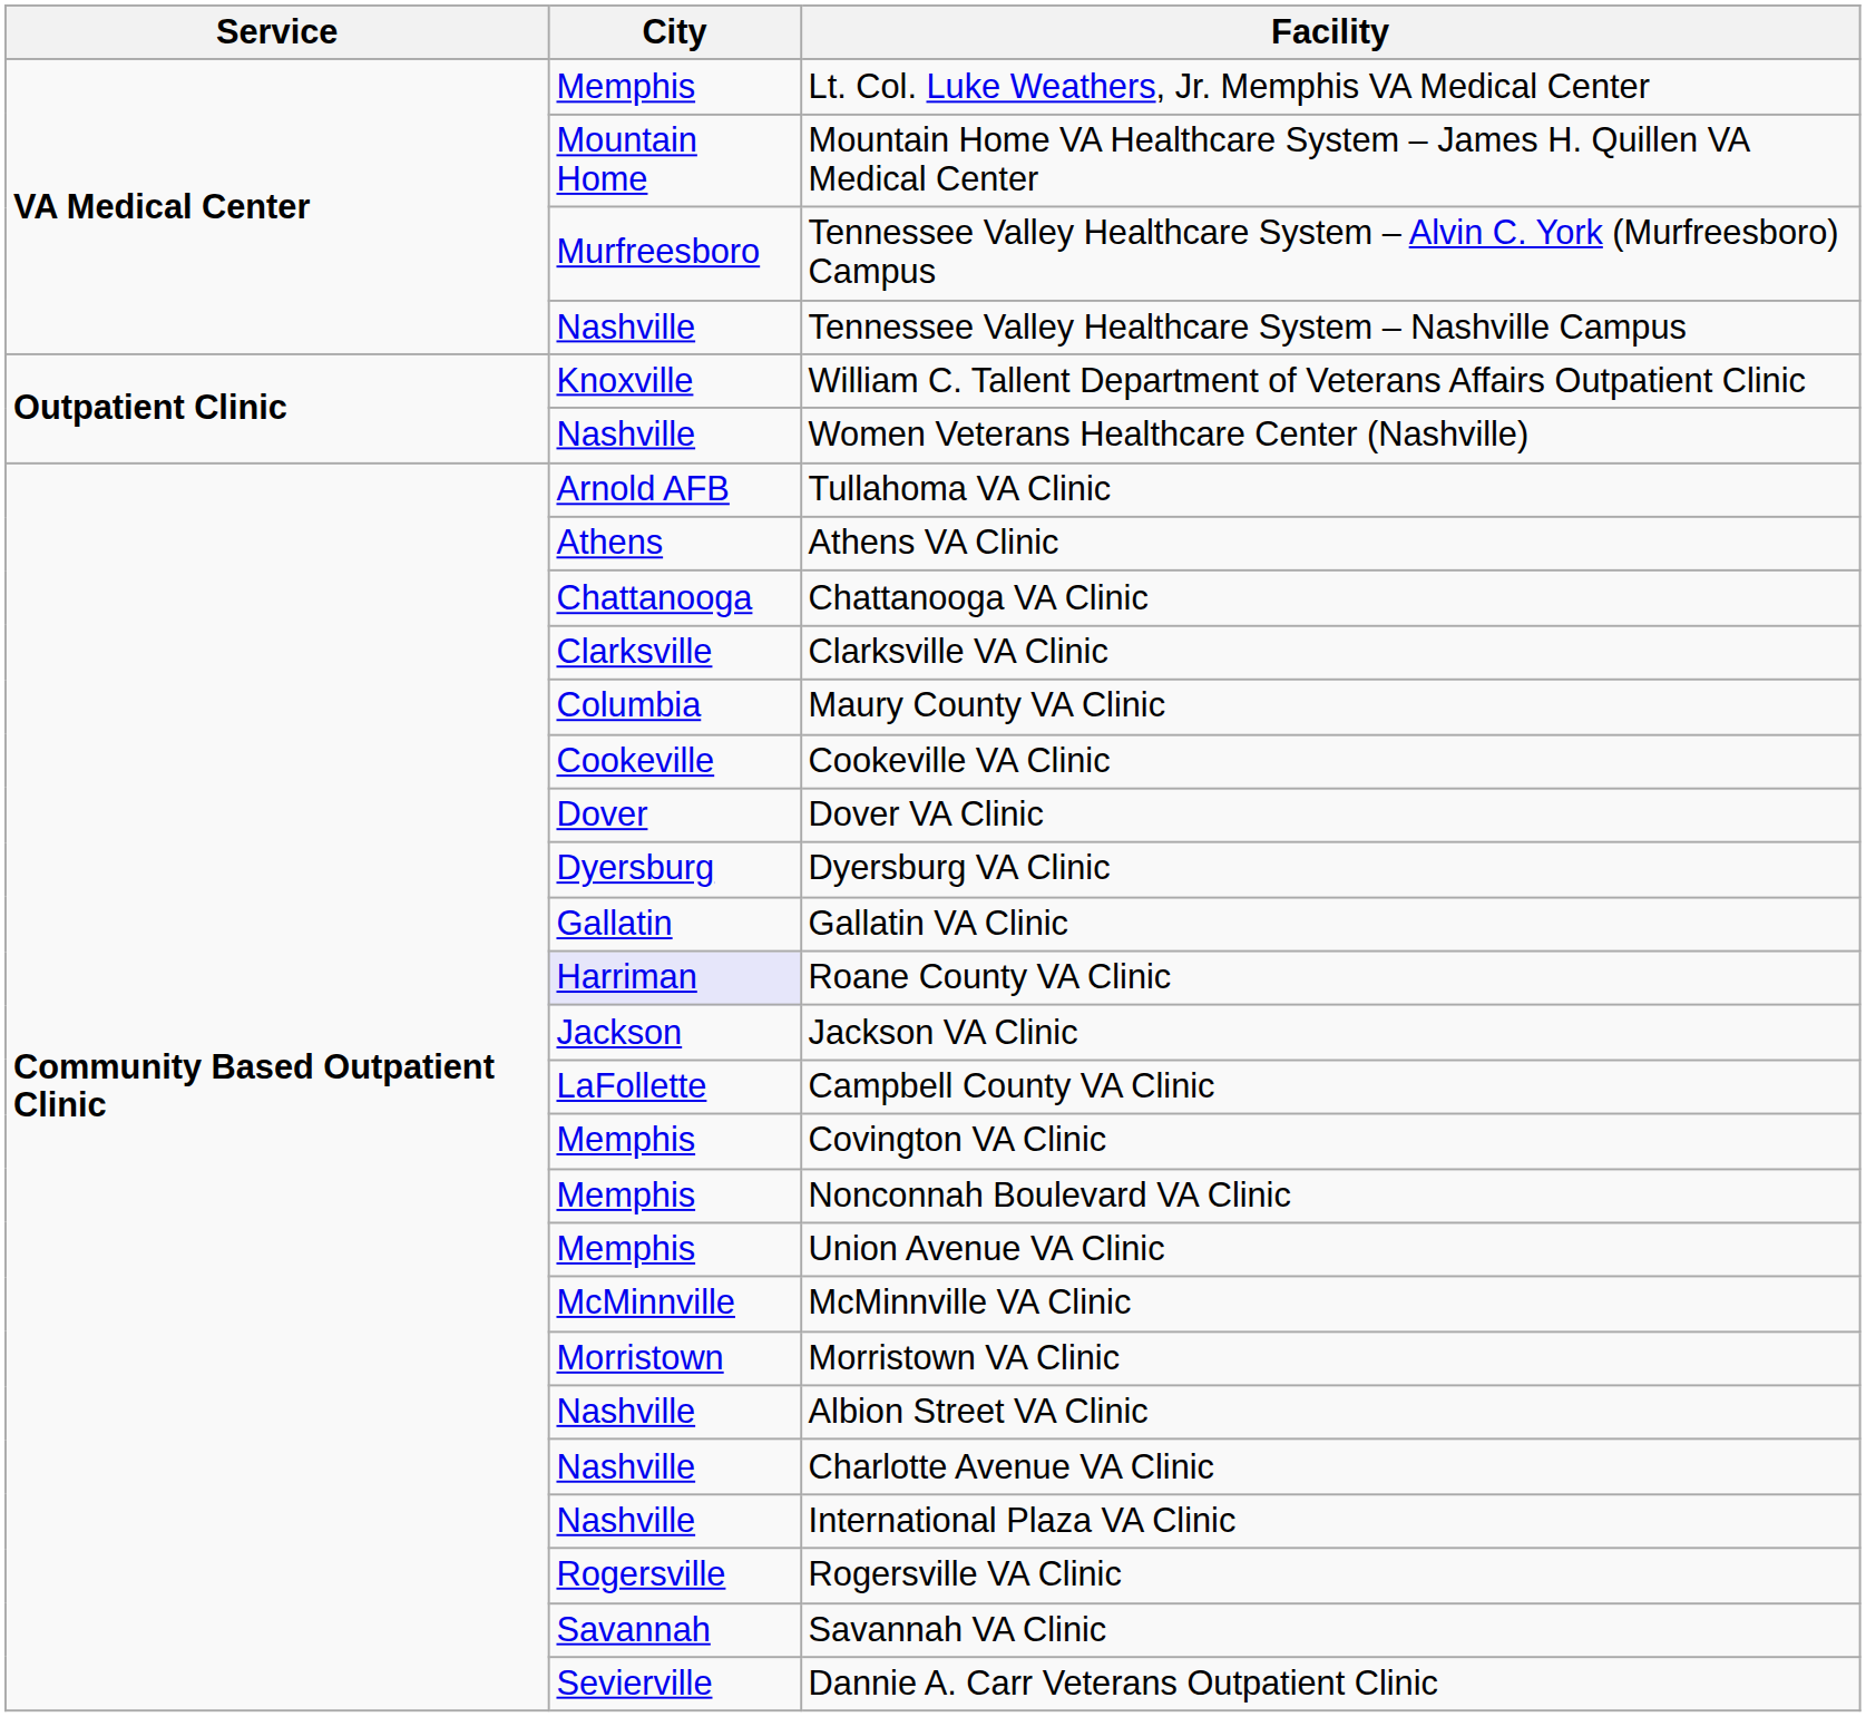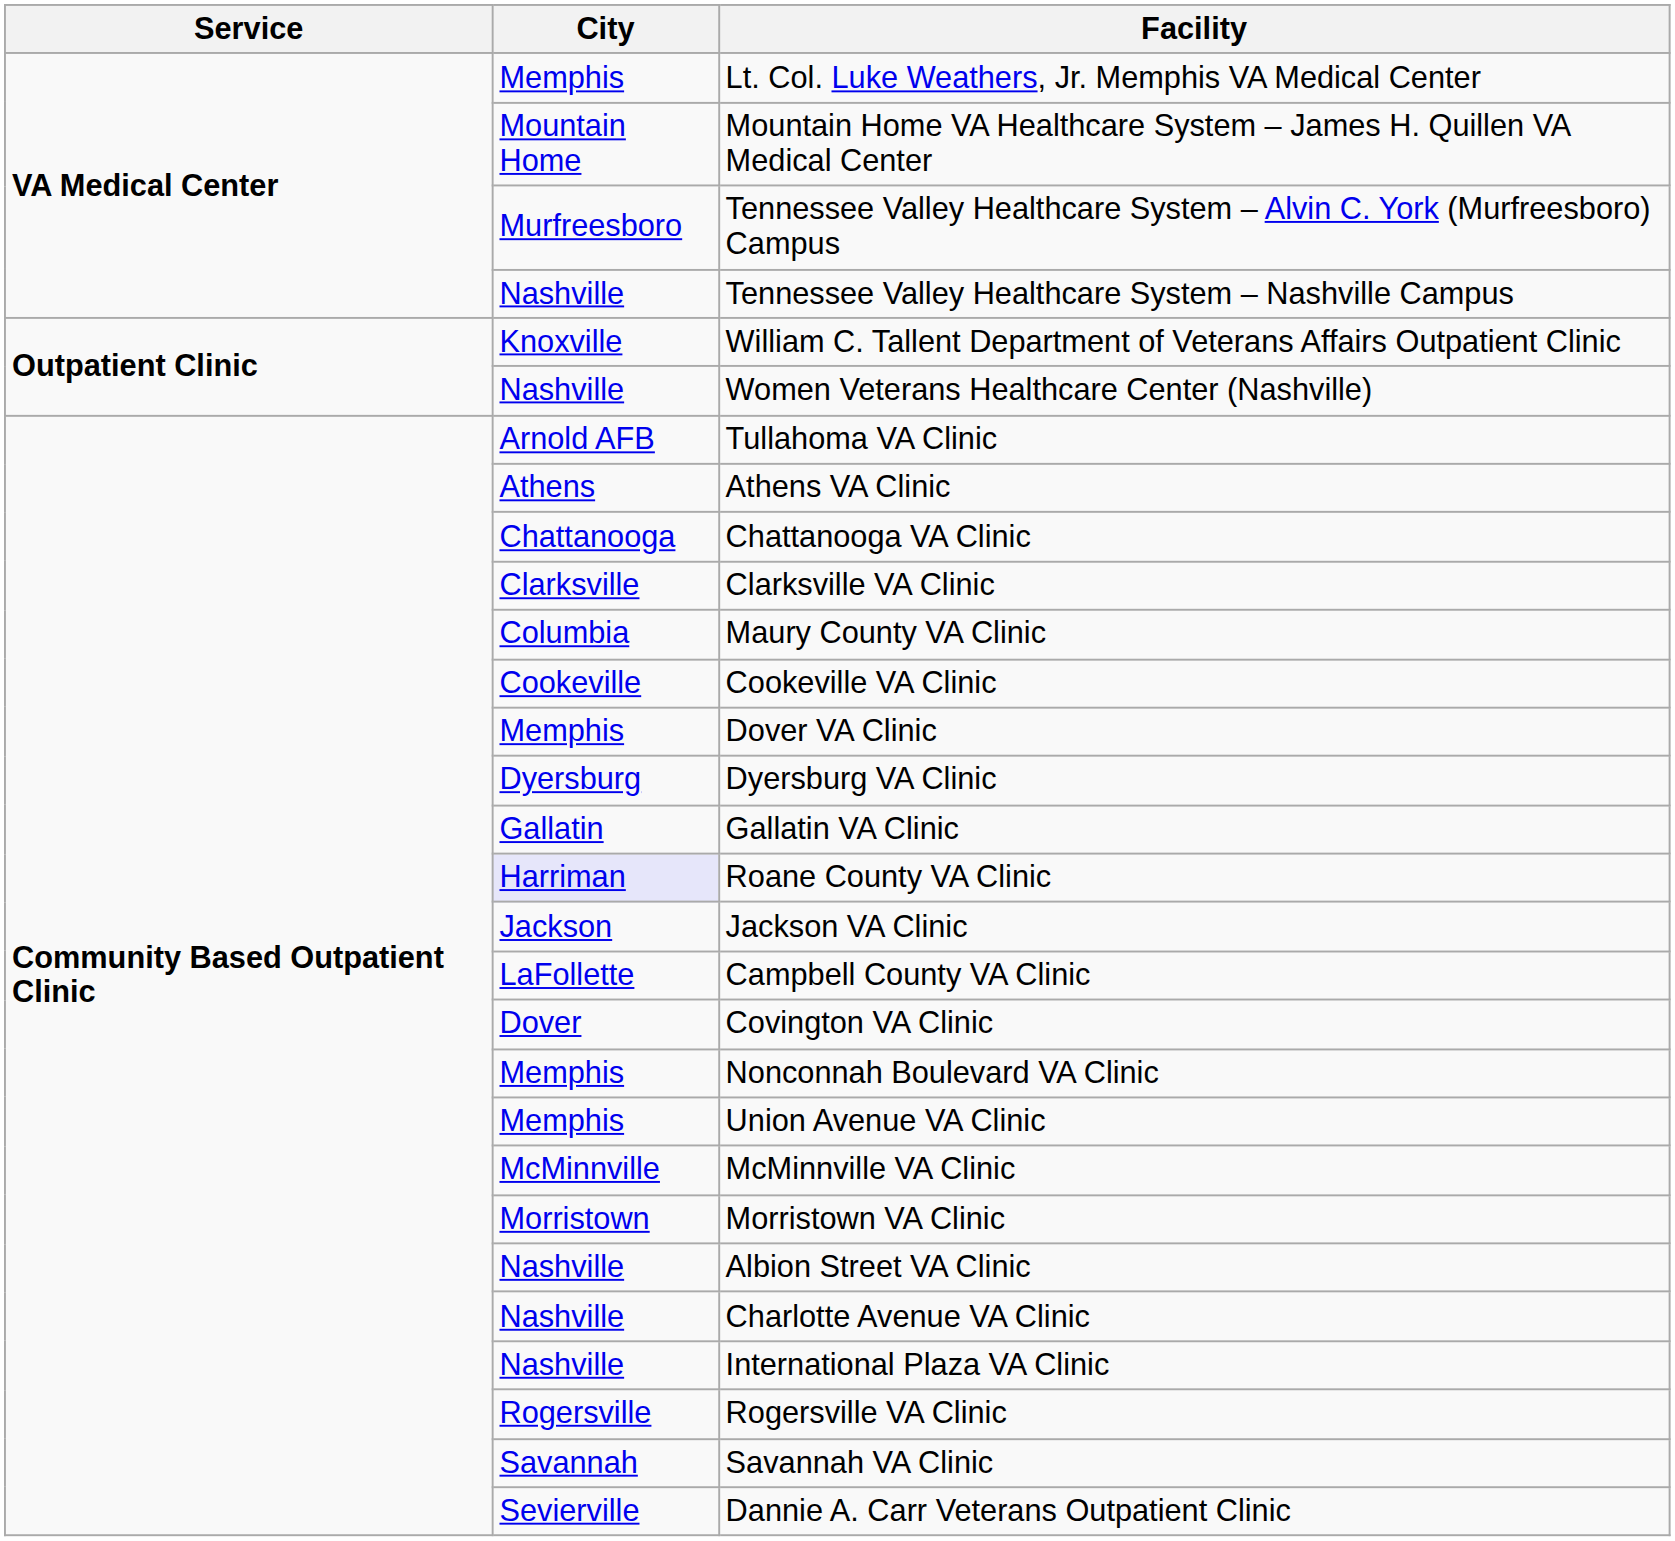Dover VA Clinic | City: Dover -> Memphis
Covington VA Clinic | City: Memphis -> Dover
